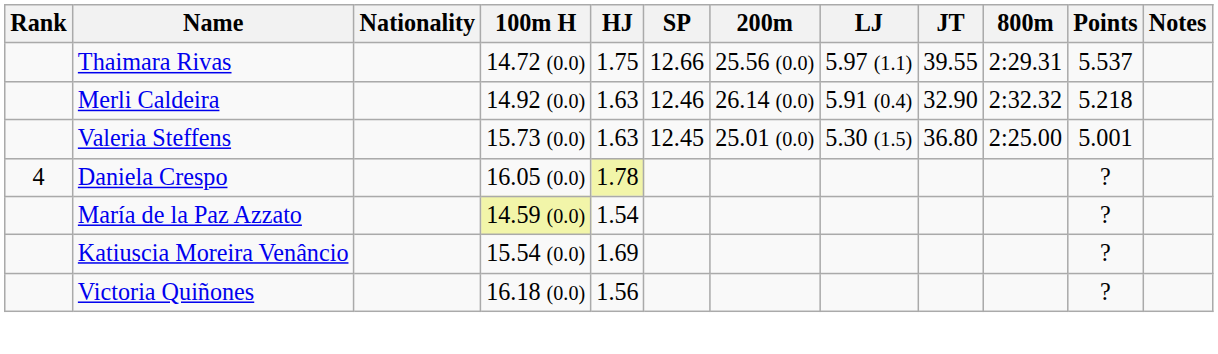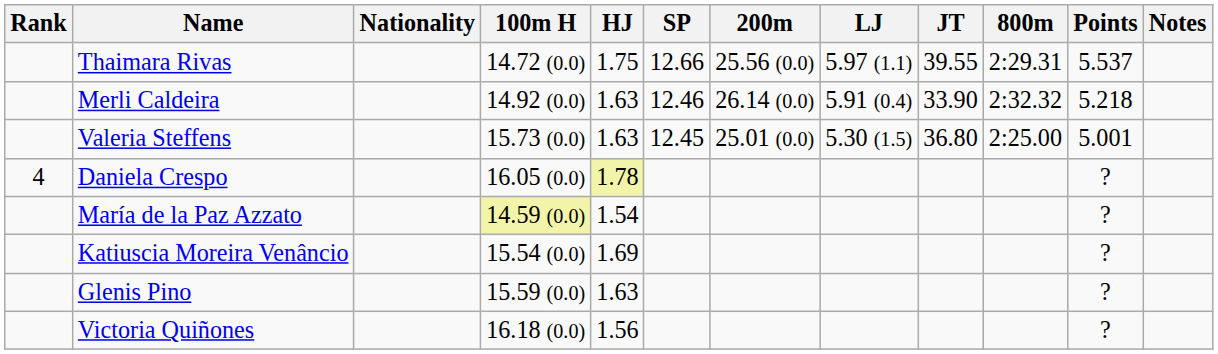Merli Caldeira | JT: 32.90 -> 33.90
+ row: Glenis Pino | 15.59 (0.0) | 1.63 | ?
